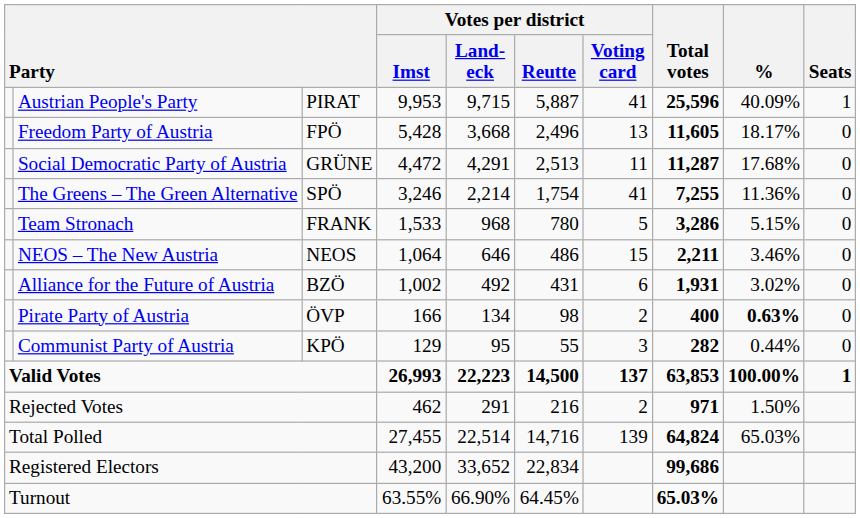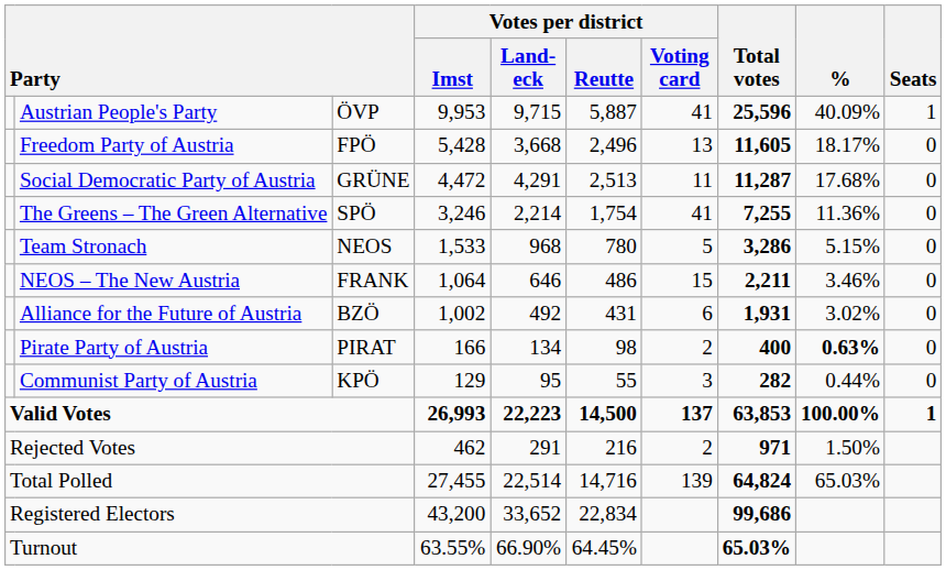Austrian People's Party | column 3: PIRAT -> ÖVP
Team Stronach | column 3: FRANK -> NEOS
NEOS – The New Austria | column 3: NEOS -> FRANK
Pirate Party of Austria | column 3: ÖVP -> PIRAT
